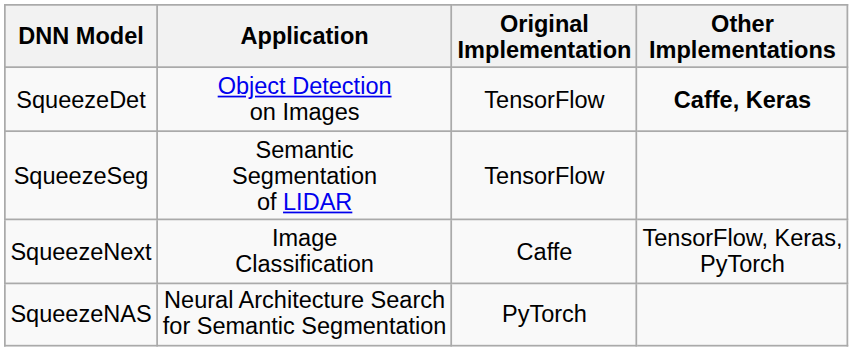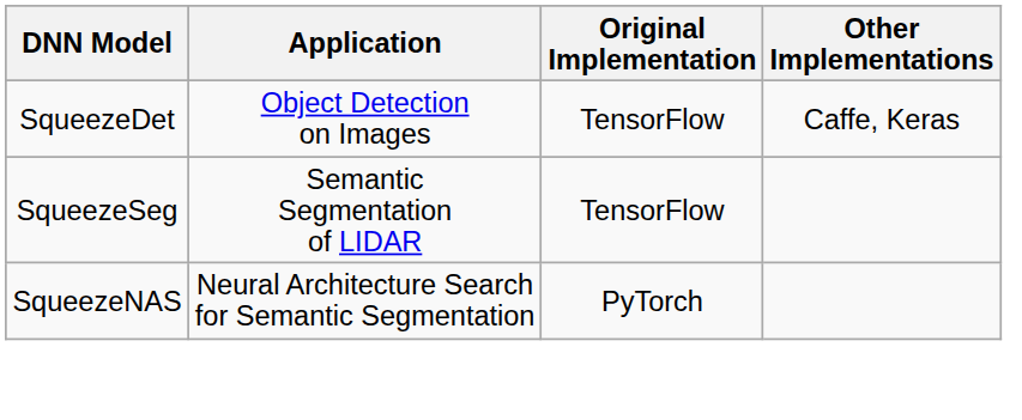SqueezeDet | Other Implementations: bold -> normal
- row: SqueezeNext | Image Classification | Caffe | TensorFlow, Keras, PyTorch
